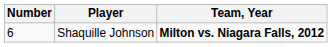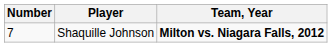Shaquille Johnson | Number: 6 -> 7
